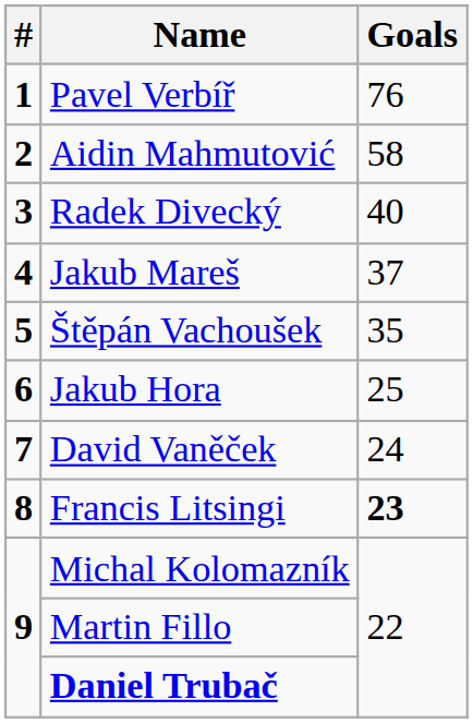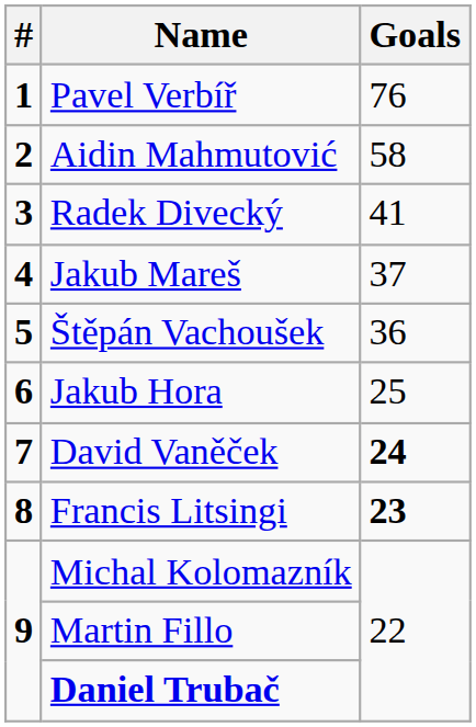Radek Divecký | Goals: 40 -> 41
Štěpán Vachoušek | Goals: 35 -> 36
David Vaněček | Goals: normal -> bold
